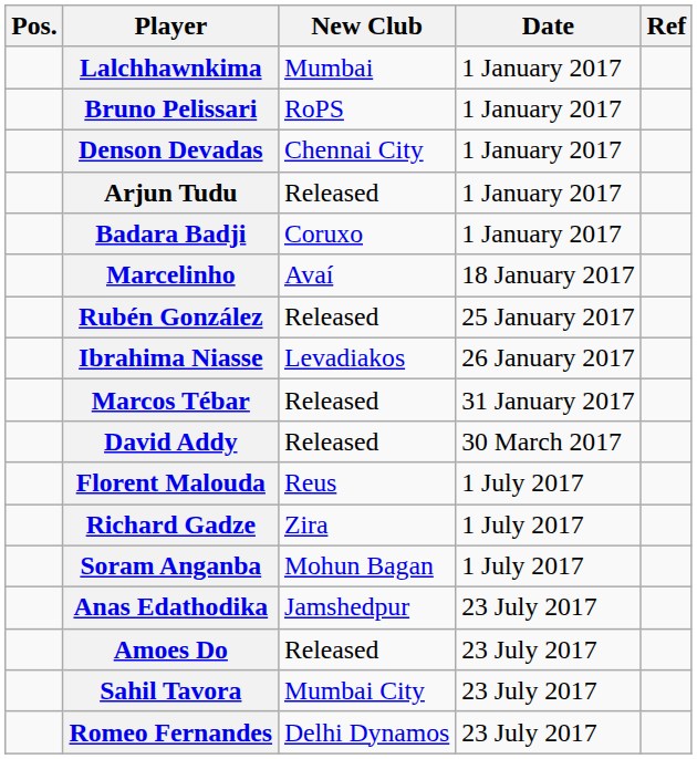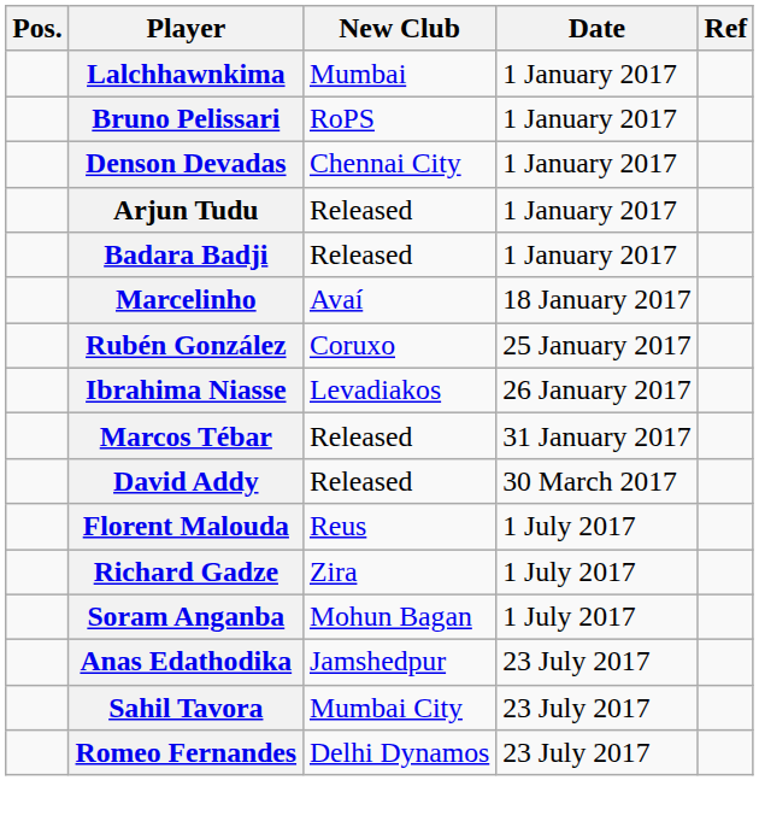Badara Badji | New Club: Coruxo -> Released
Rubén González | New Club: Released -> Coruxo
- row: Amoes Do | Released | 23 July 2017
